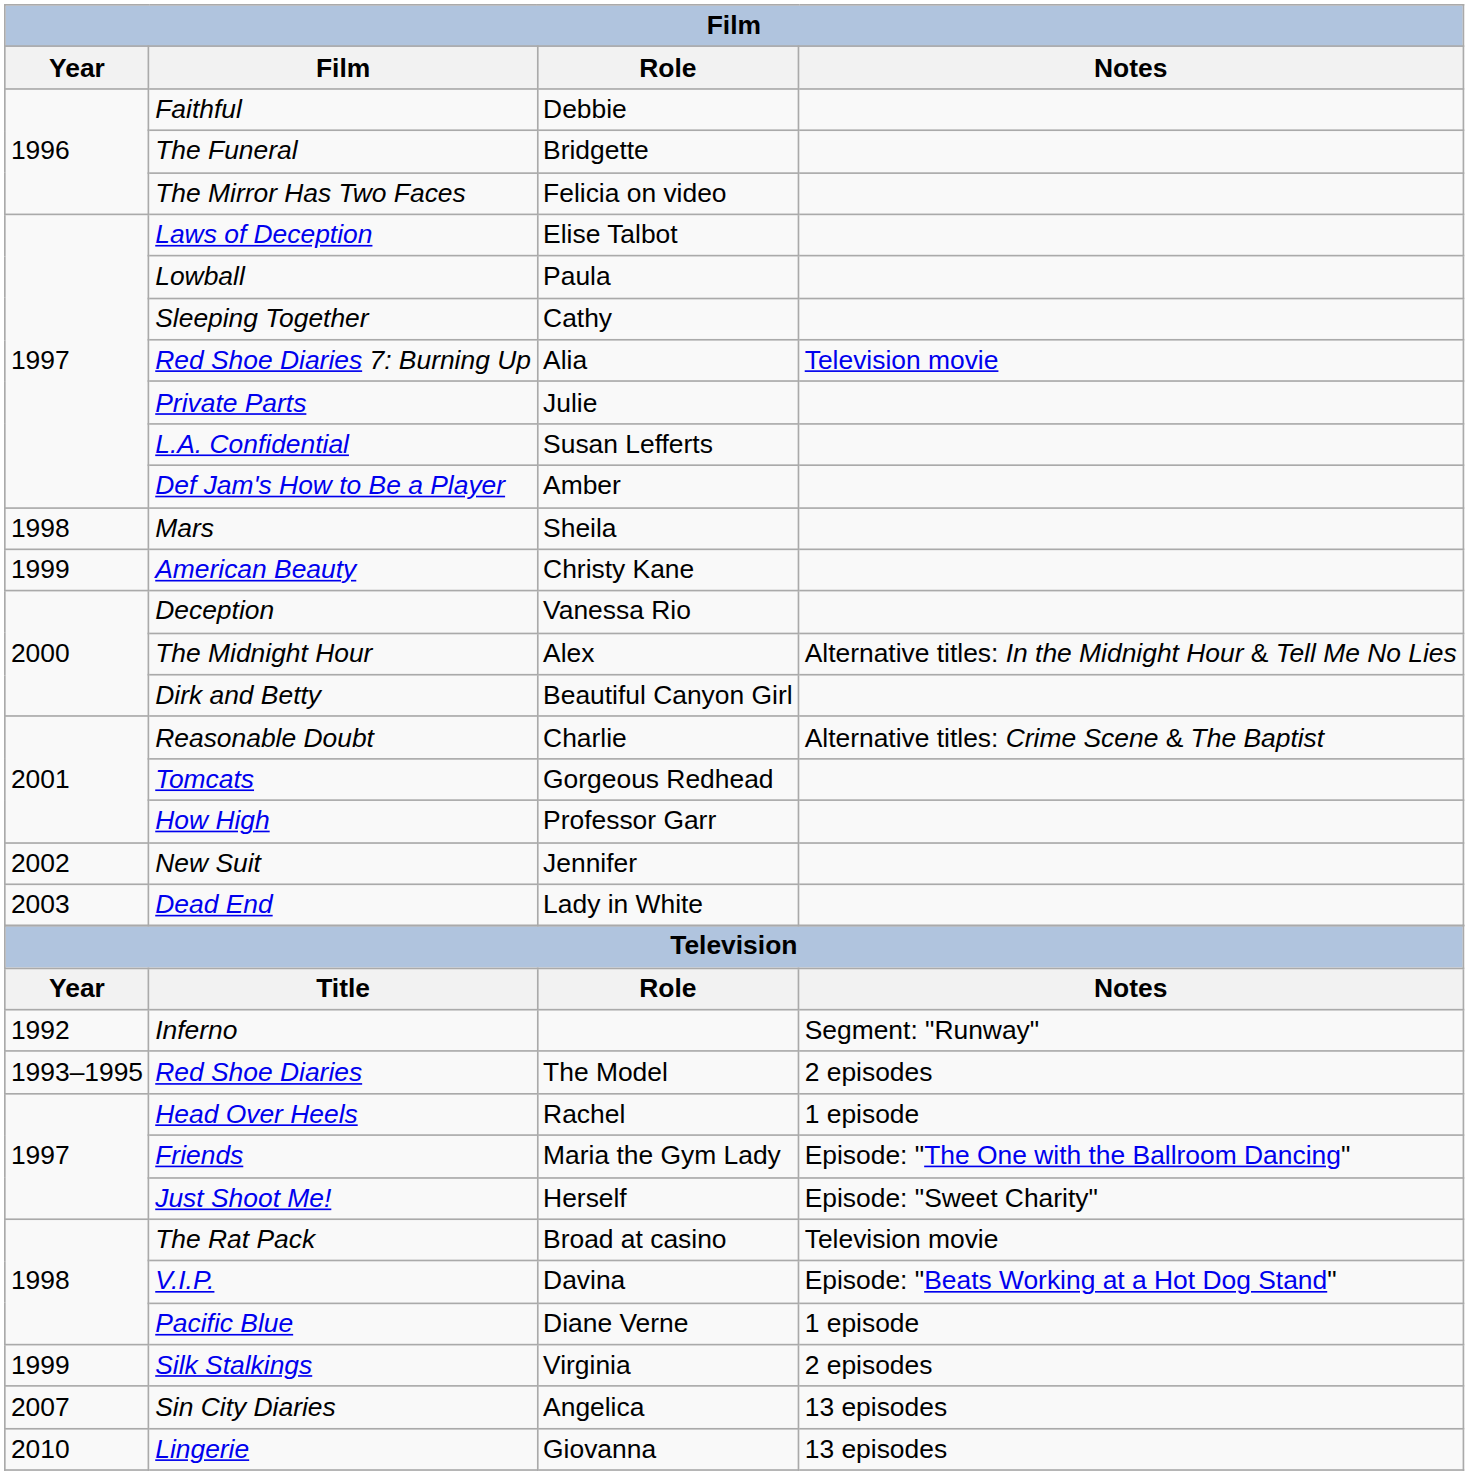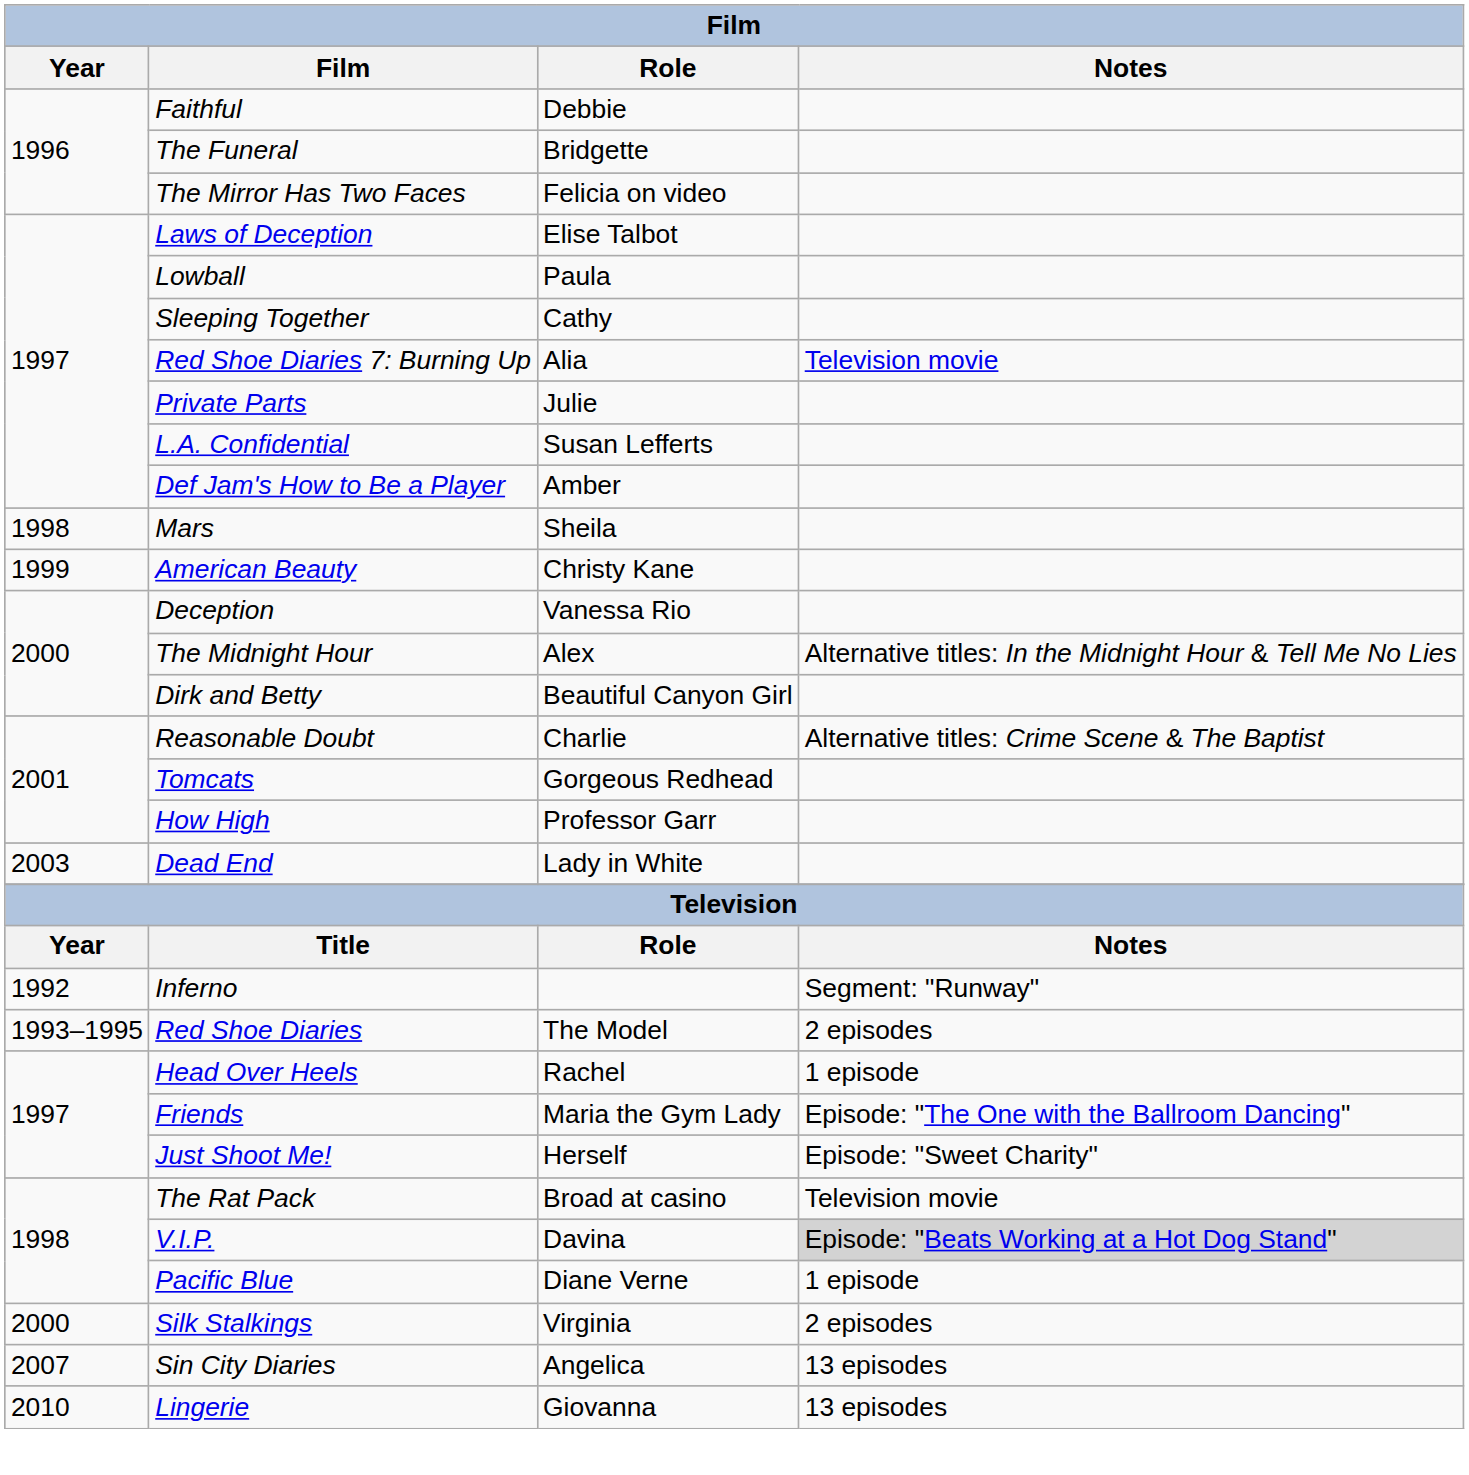- row: 2002 | New Suit | Jennifer
V.I.P. | Notes: no background -> lightgrey background
Silk Stalkings | Year: 1999 -> 2000
